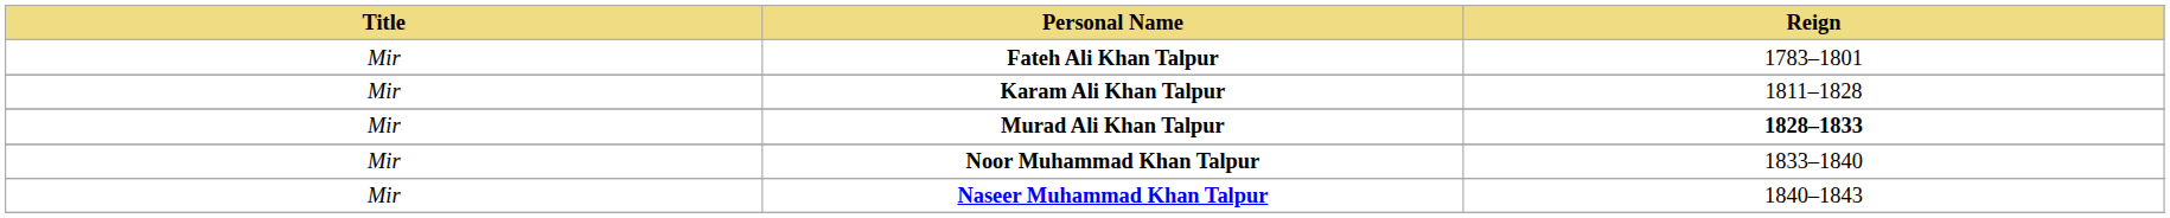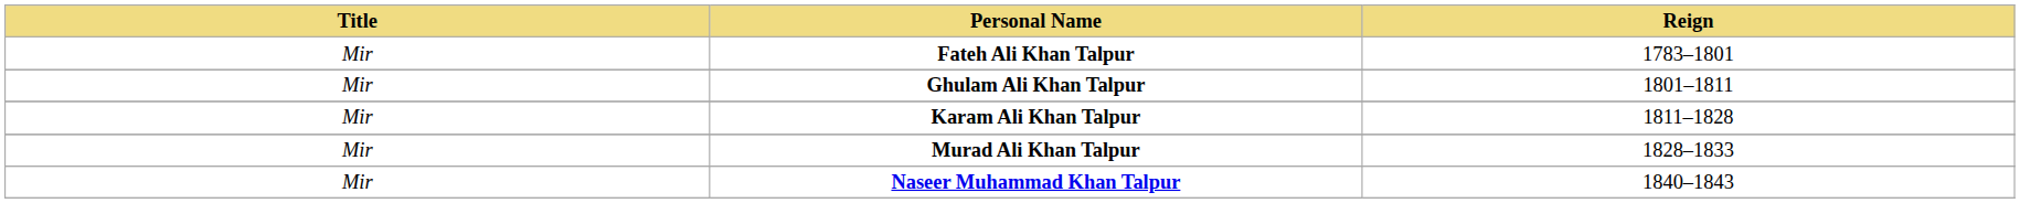+ row: Mir | Ghulam Ali Khan Talpur | 1801–1811
Murad Ali Khan Talpur | Reign: bold -> normal
- row: Mir | Noor Muhammad Khan Talpur | 1833–1840
